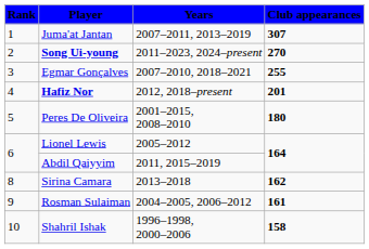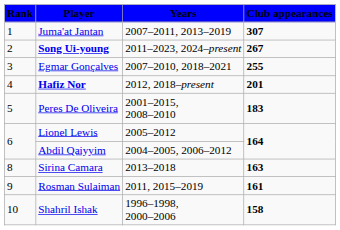Song Ui-young | Club appearances: 270 -> 267
Peres De Oliveira | Club appearances: 180 -> 183
Abdil Qaiyyim | Years: 2011, 2015–2019 -> 2004–2005, 2006–2012
Sirina Camara | Club appearances: 162 -> 163
Rosman Sulaiman | Years: 2004–2005, 2006–2012 -> 2011, 2015–2019
